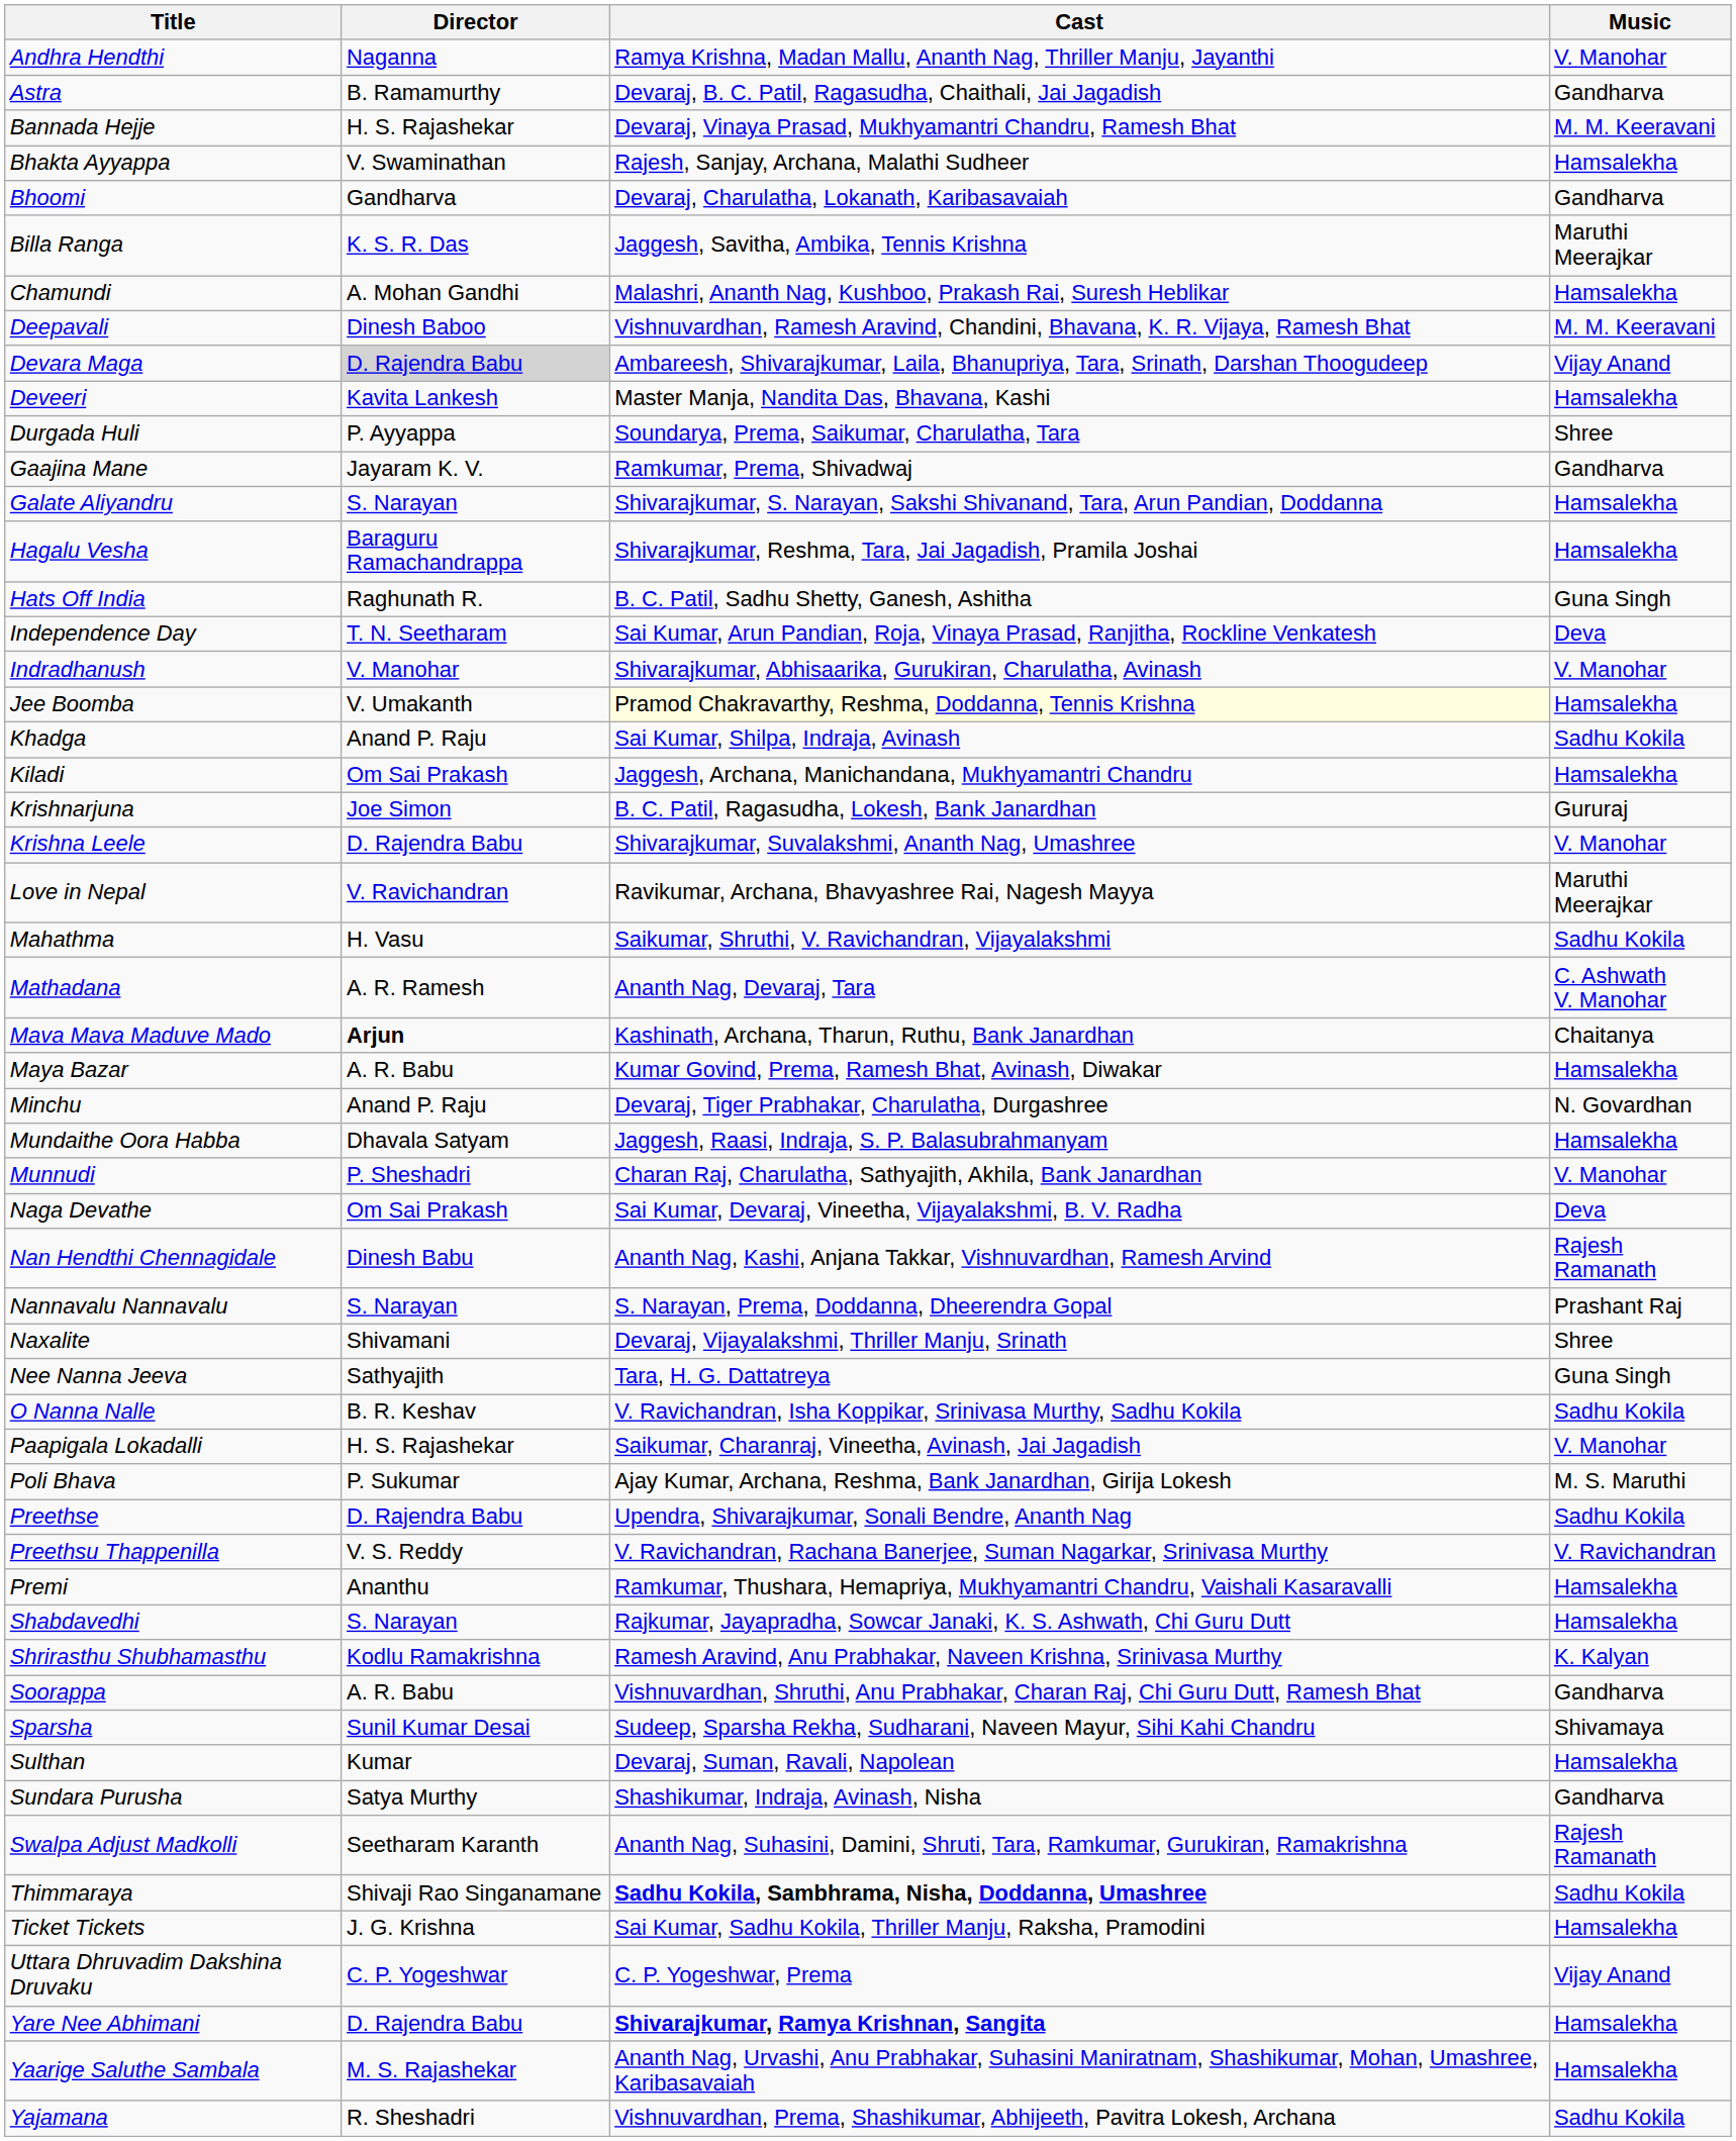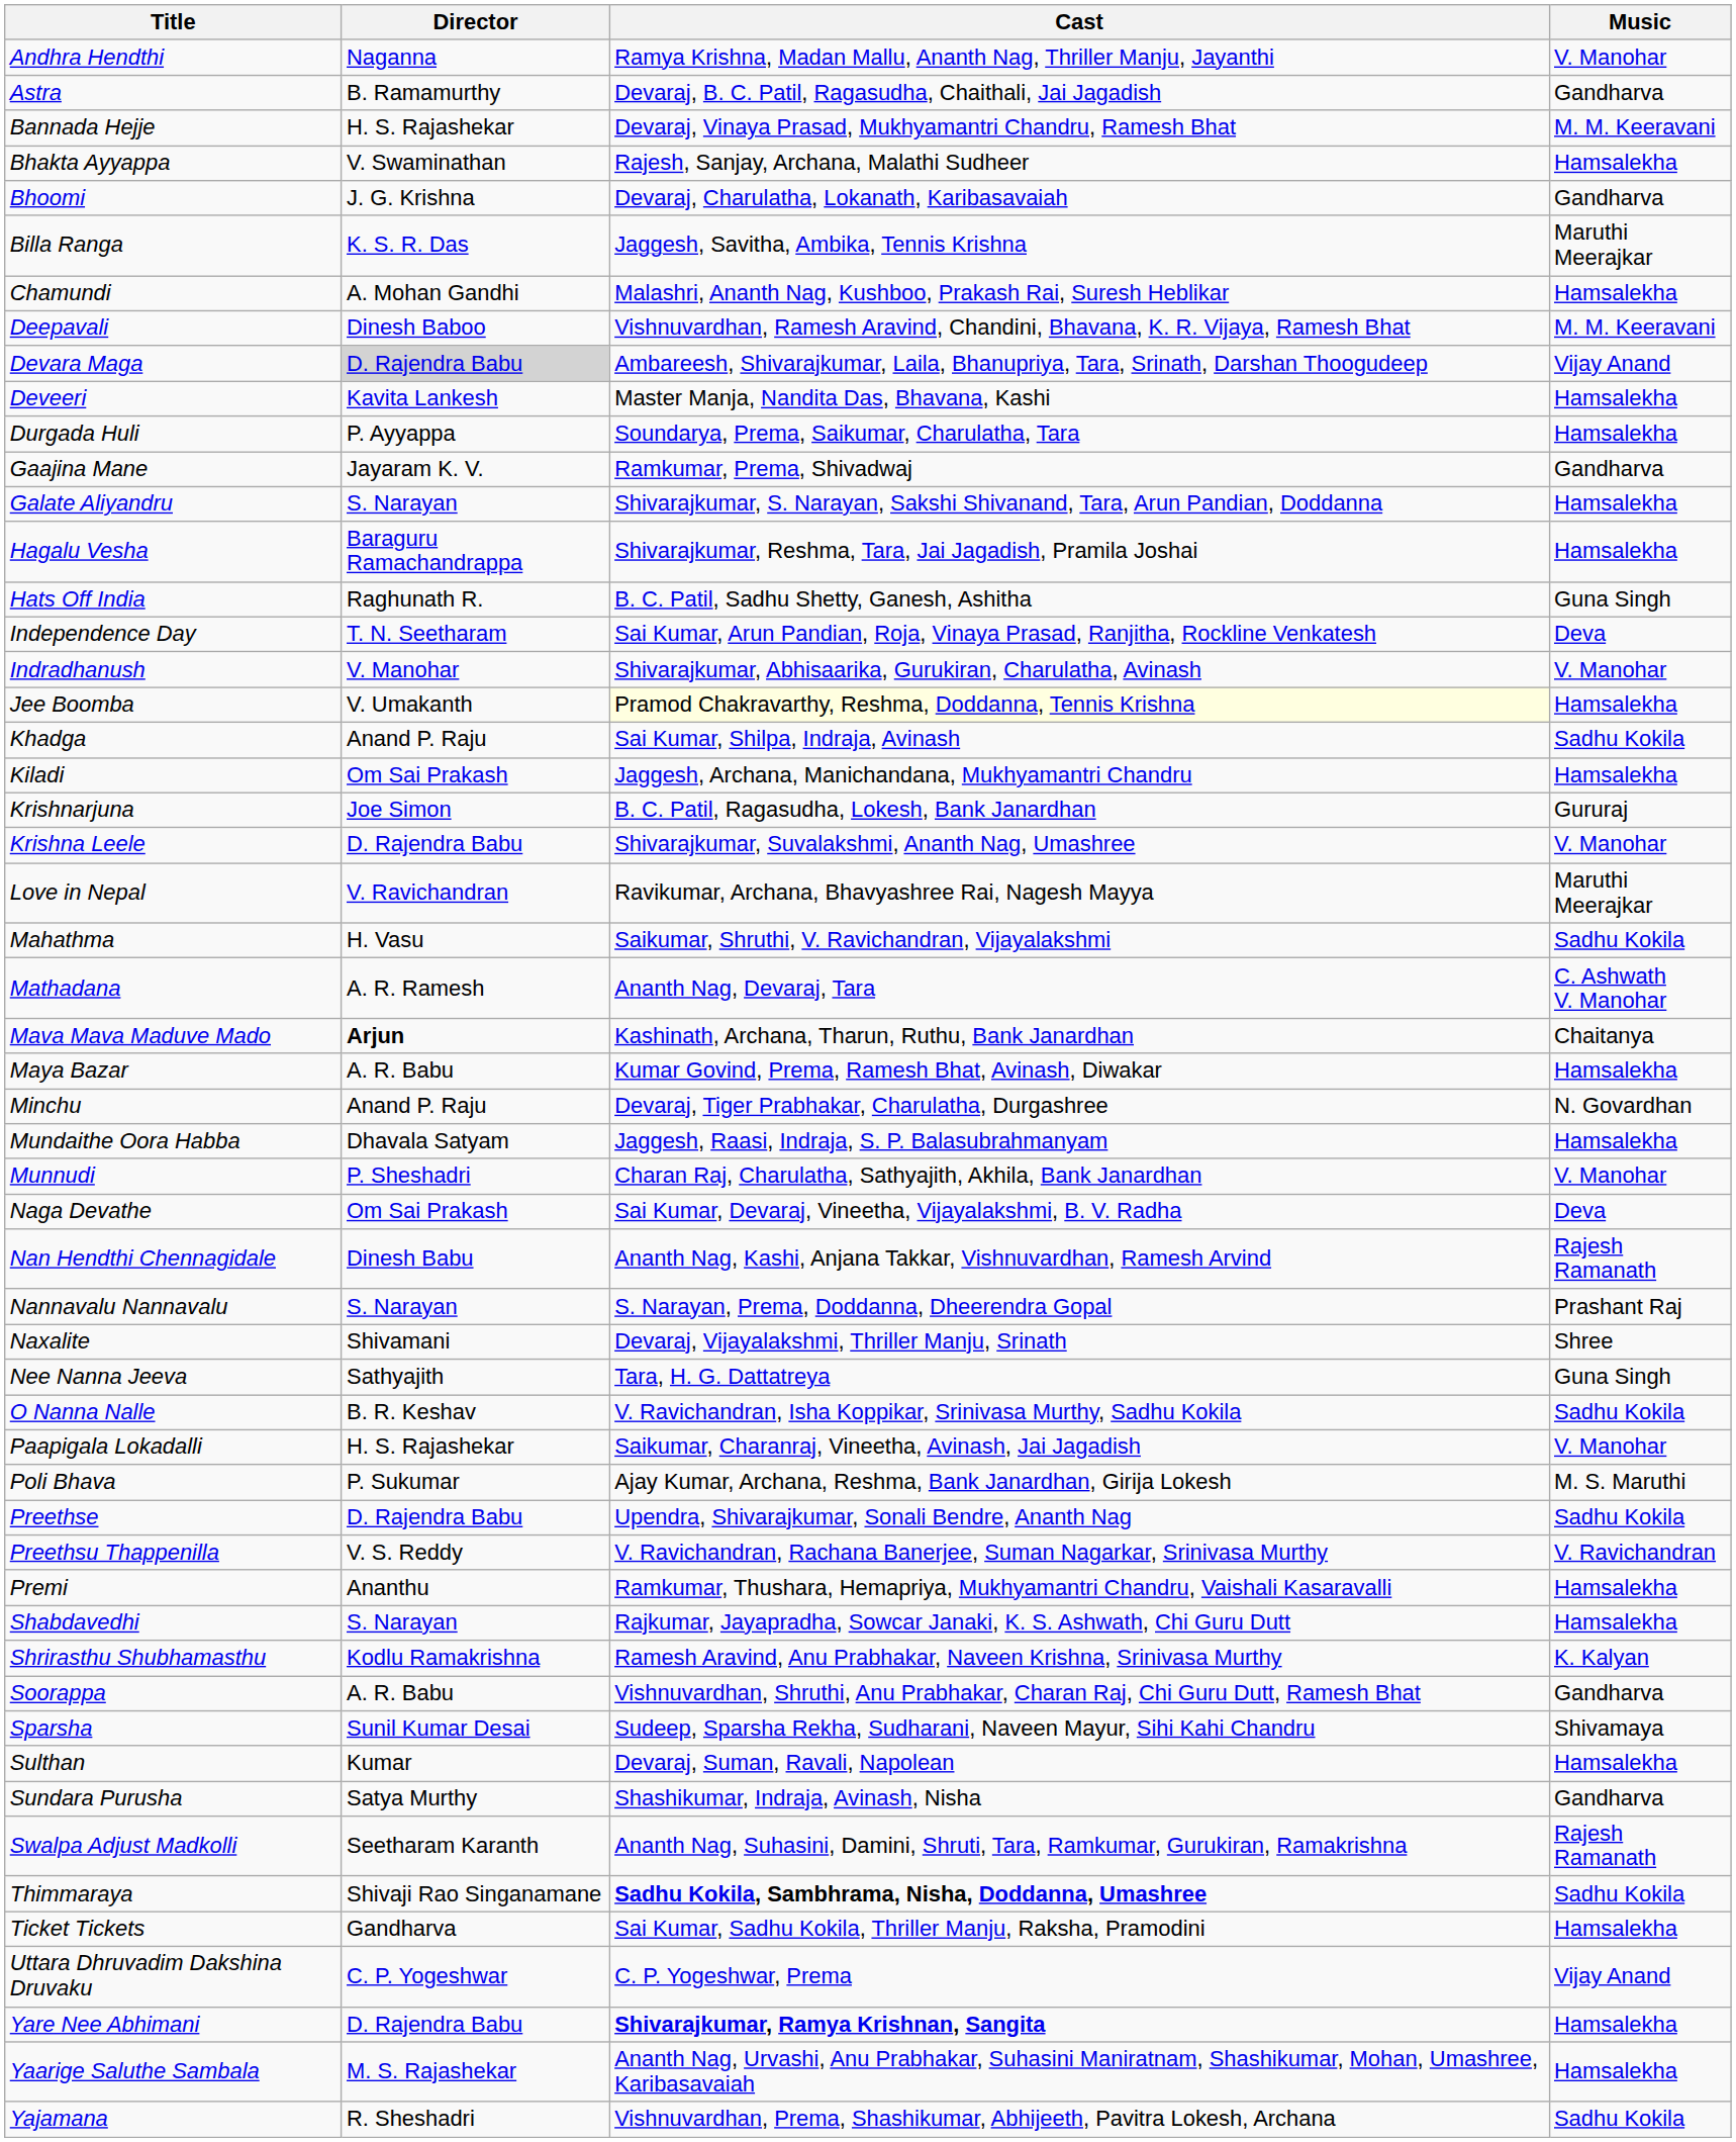Bhoomi | Director: Gandharva -> J. G. Krishna
Durgada Huli | Music: Shree -> Hamsalekha
Ticket Tickets | Director: J. G. Krishna -> Gandharva
